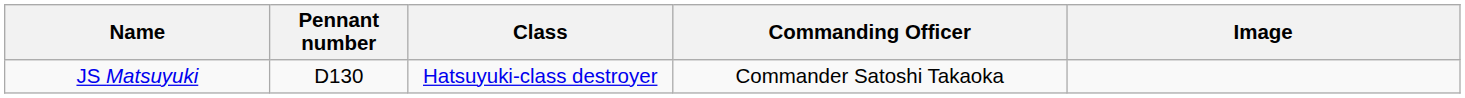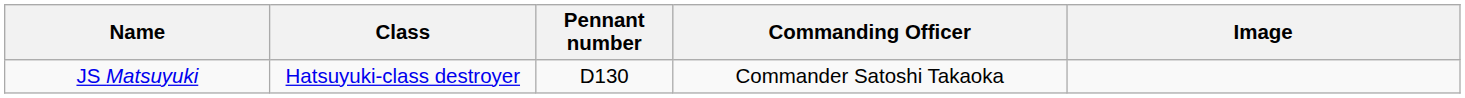columns swapped: Class <-> Pennant number
